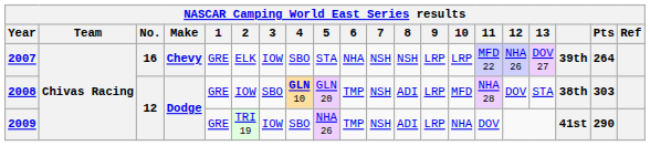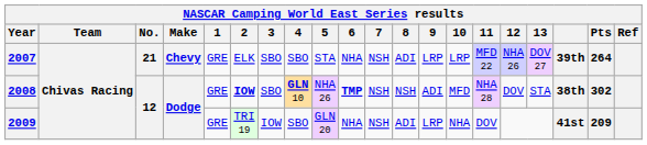2007 | No.: 16 -> 21
2007 | 3: IOW -> SBO
2007 | 8: NSH -> ADI
2008 | 2: normal -> bold
2008 | 5: GLN 20 -> NHA 26
2008 | 6: normal -> bold
2008 | 8: ADI -> NSH
2008 | 9: LRP -> ADI
2008 | Pts: 303 -> 302
2009 | 5: NHA 26 -> GLN 20
2009 | 6: TMP -> NHA
2009 | Pts: 290 -> 209
